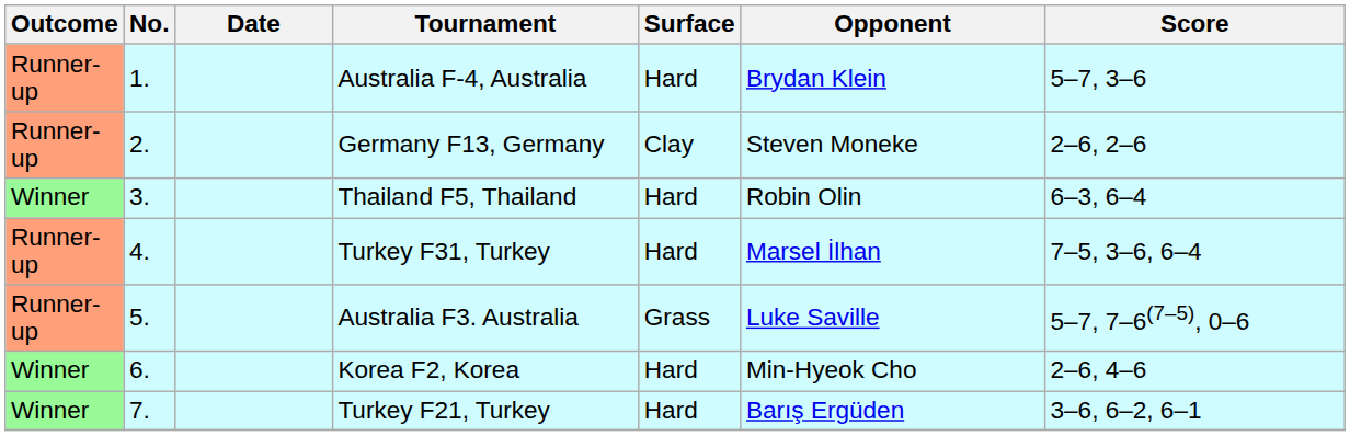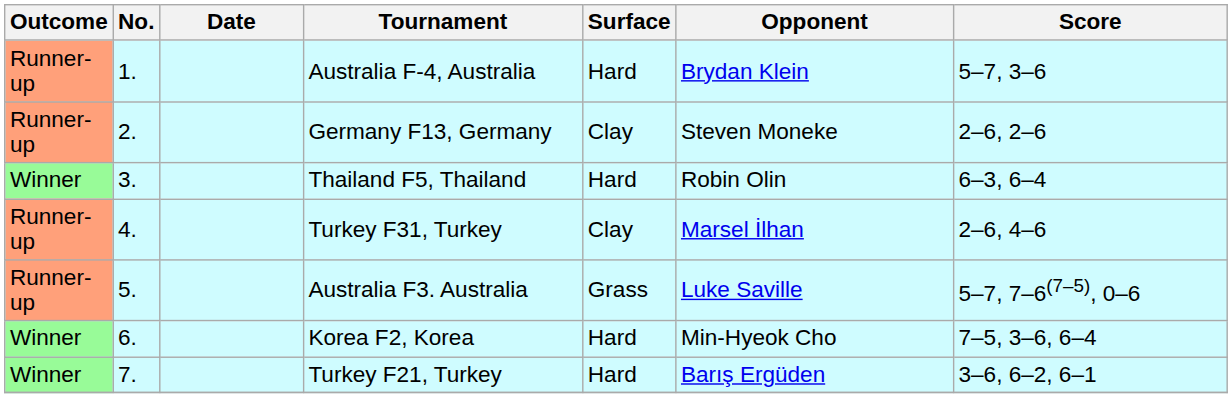Turkey F31, Turkey | Surface: Hard -> Clay
Turkey F31, Turkey | Score: 7–5, 3–6, 6–4 -> 2–6, 4–6
Korea F2, Korea | Score: 2–6, 4–6 -> 7–5, 3–6, 6–4
